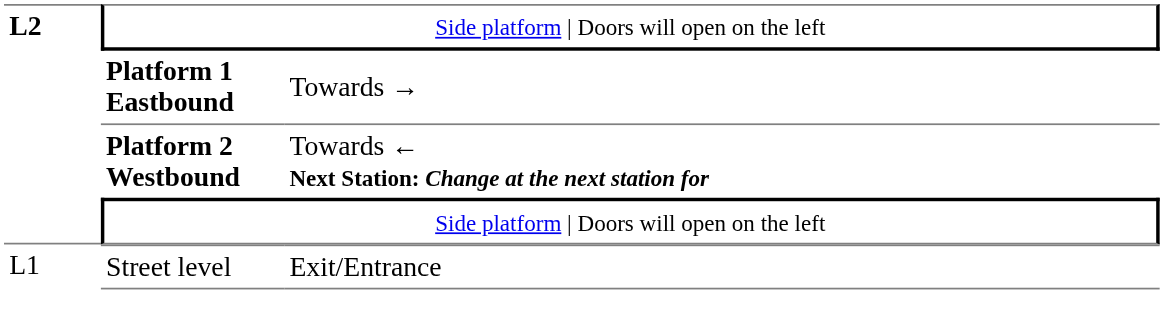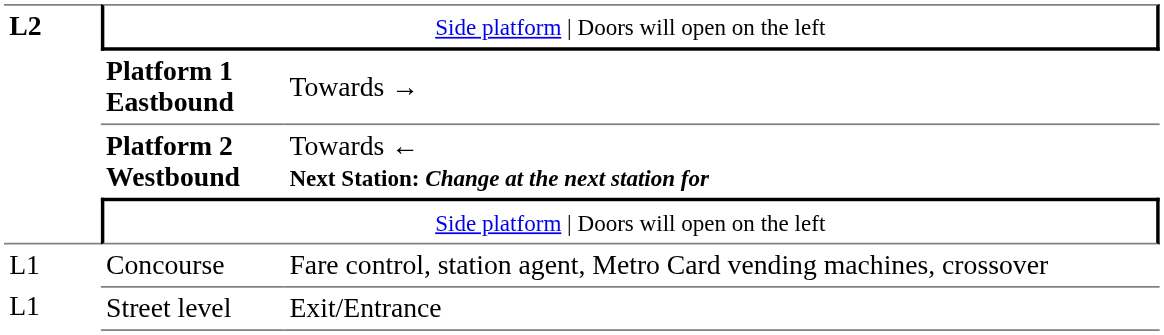+ row: L1 | Concourse | Fare control, station agent, Metro Card vending machines, crossover
